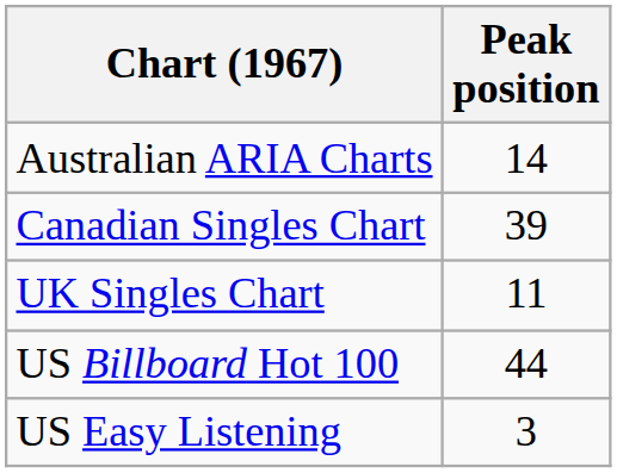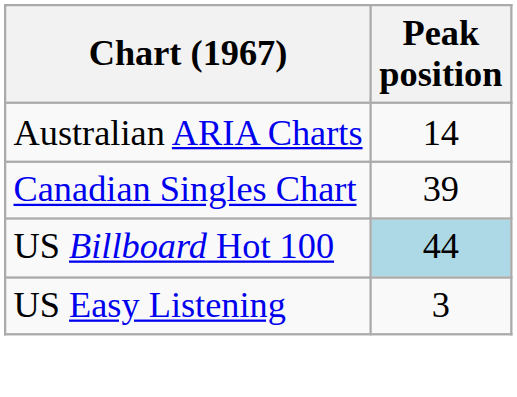- row: UK Singles Chart | 11
US Billboard Hot 100 | Peak position: no background -> lightblue background
